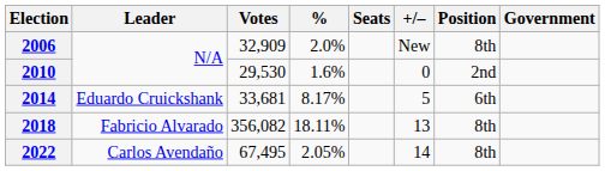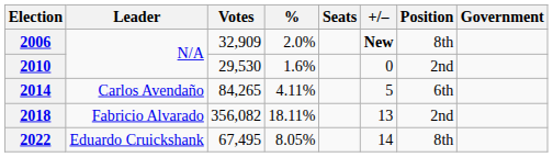2006 | +/–: normal -> bold
2014 | Leader: Eduardo Cruickshank -> Carlos Avendaño
2014 | Votes: 33,681 -> 84,265
2014 | %: 8.17% -> 4.11%
2018 | Position: 8th -> 2nd
2022 | Leader: Carlos Avendaño -> Eduardo Cruickshank
2022 | %: 2.05% -> 8.05%
